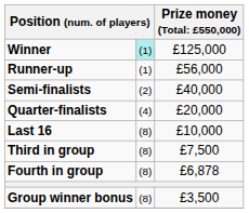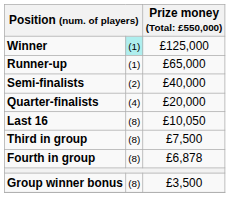Runner-up | column 3: £56,000 -> £65,000
Last 16 | column 3: £10,000 -> £10,050
